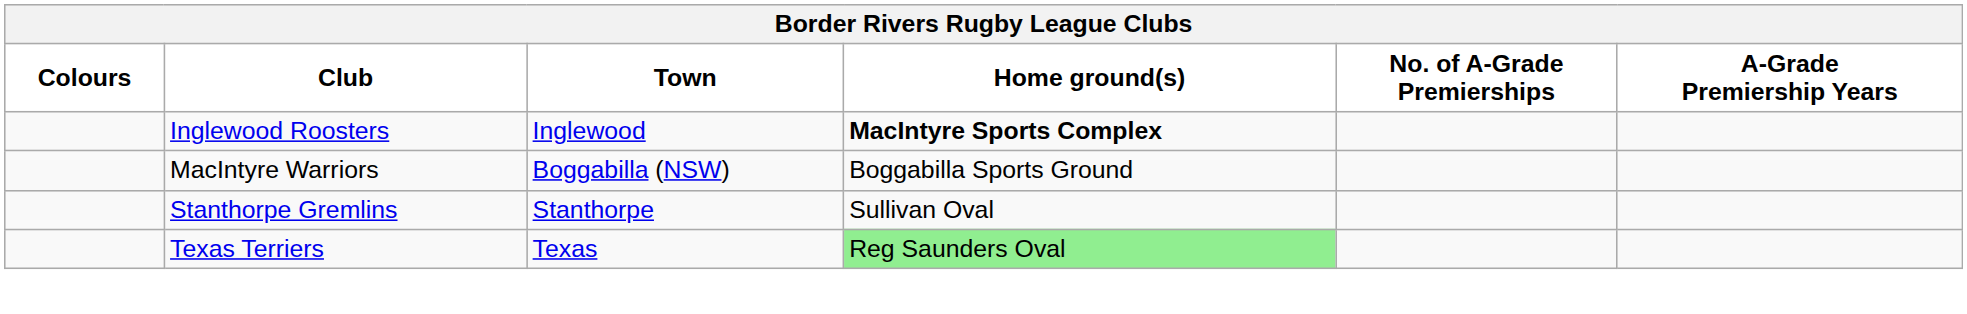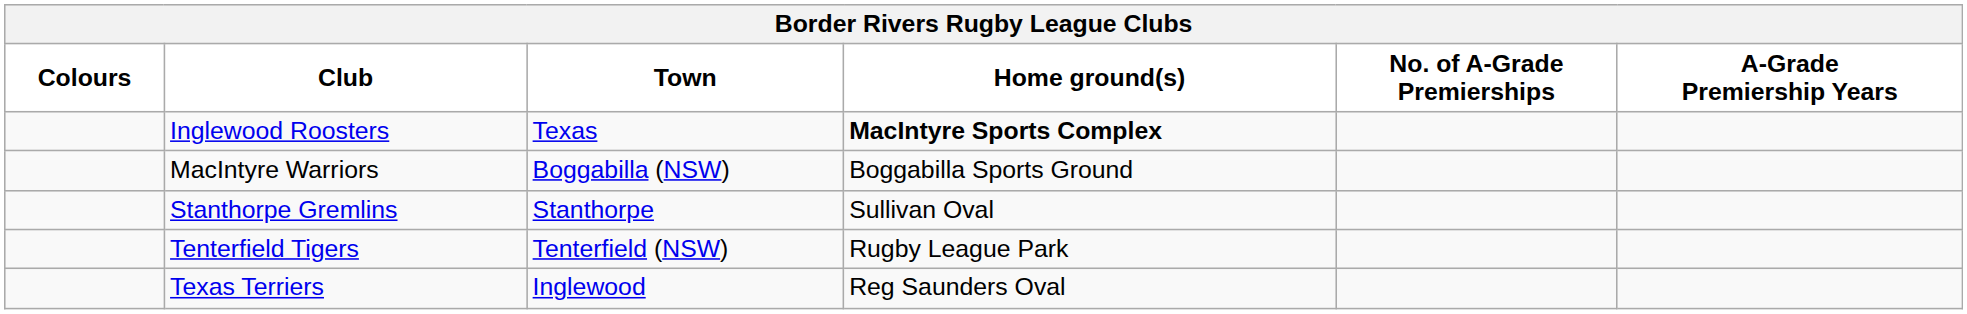Inglewood Roosters | Town: Inglewood -> Texas
+ row: Tenterfield Tigers | Tenterfield (NSW) | Rugby League Park
Texas Terriers | Town: Texas -> Inglewood
Texas Terriers | Home ground(s): lightgreen background -> no background
